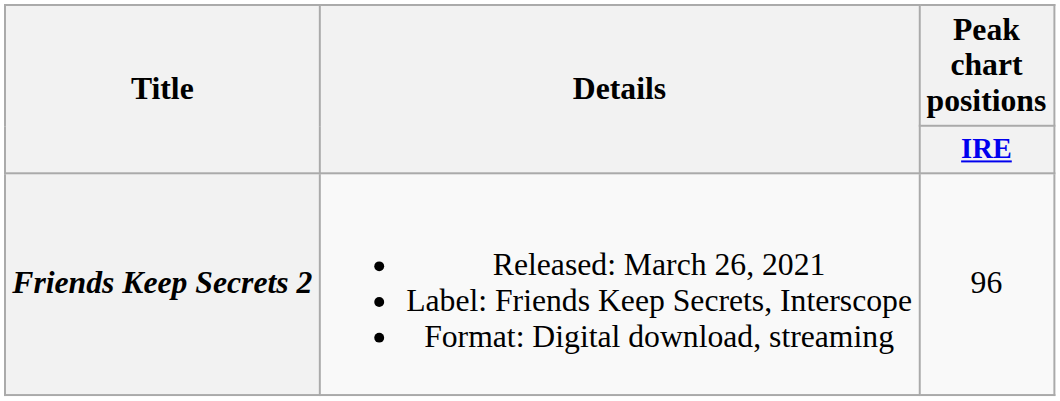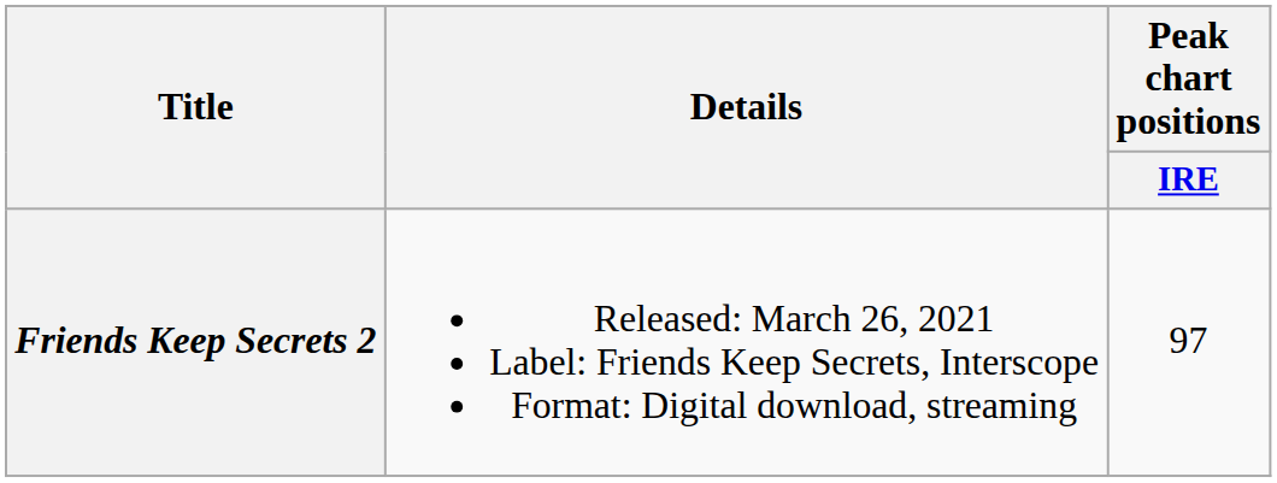Friends Keep Secrets 2 | Peak chart positions / IRE: 96 -> 97
